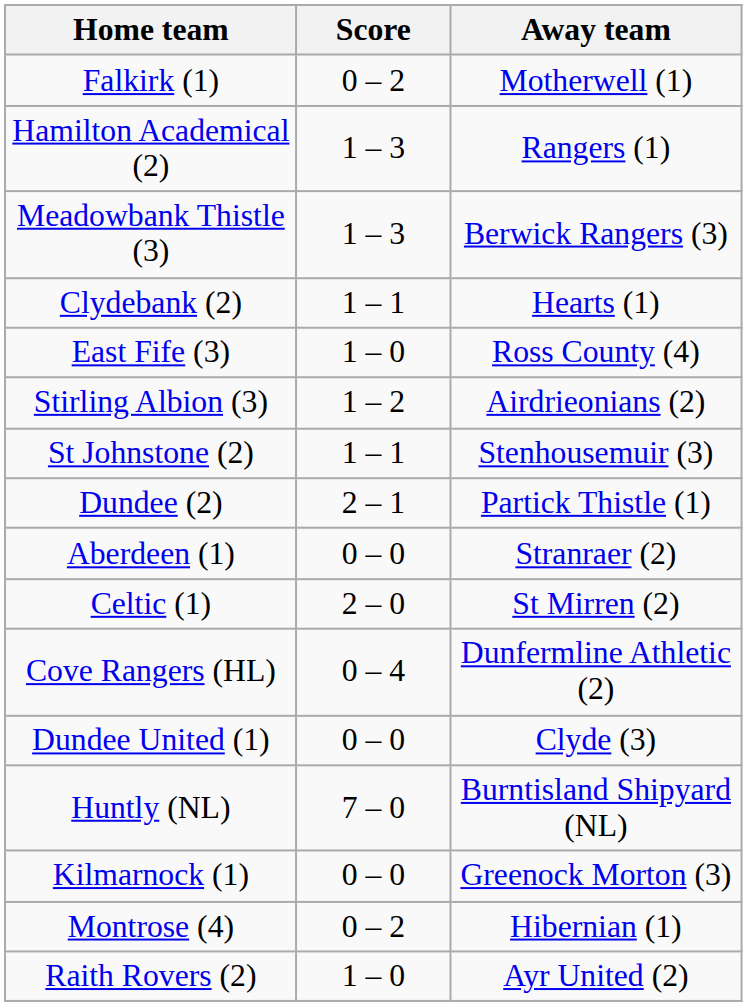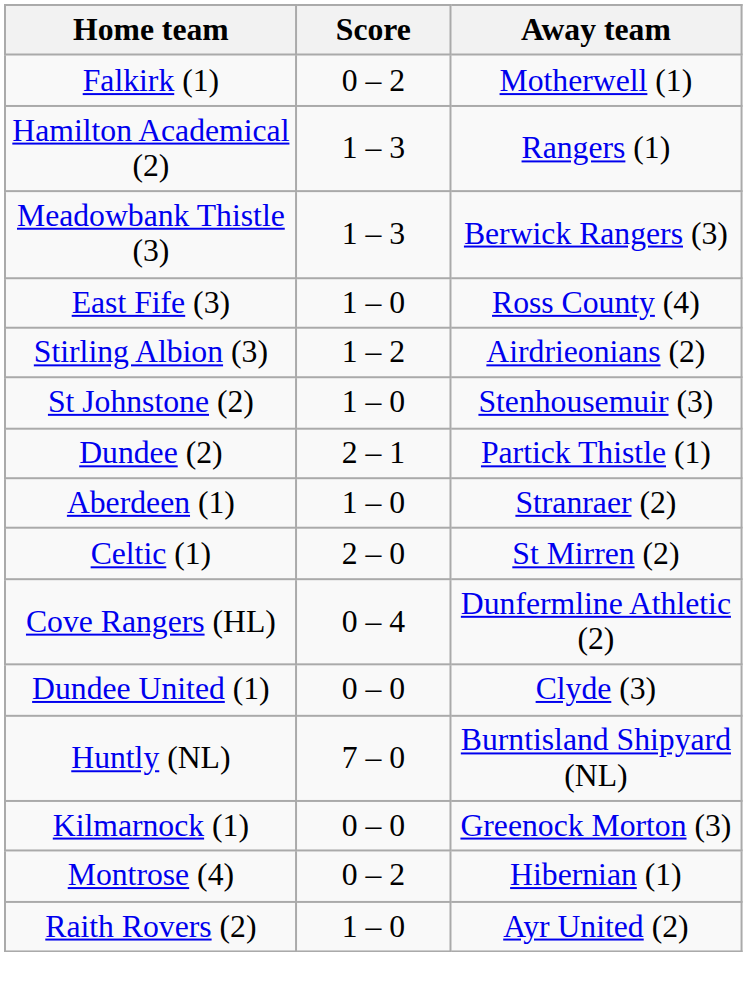- row: Clydebank (2) | 1 – 1 | Hearts (1)
St Johnstone (2) | Score: 1 – 1 -> 1 – 0
Aberdeen (1) | Score: 0 – 0 -> 1 – 0
